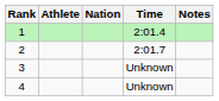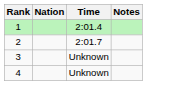- column: Athlete
